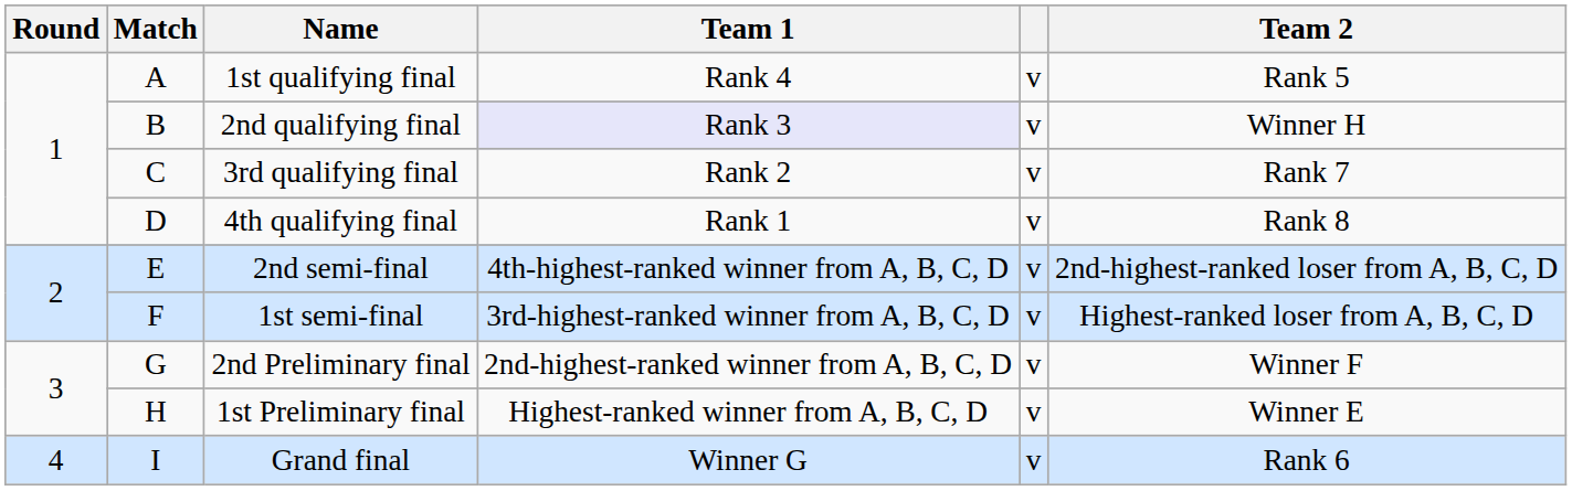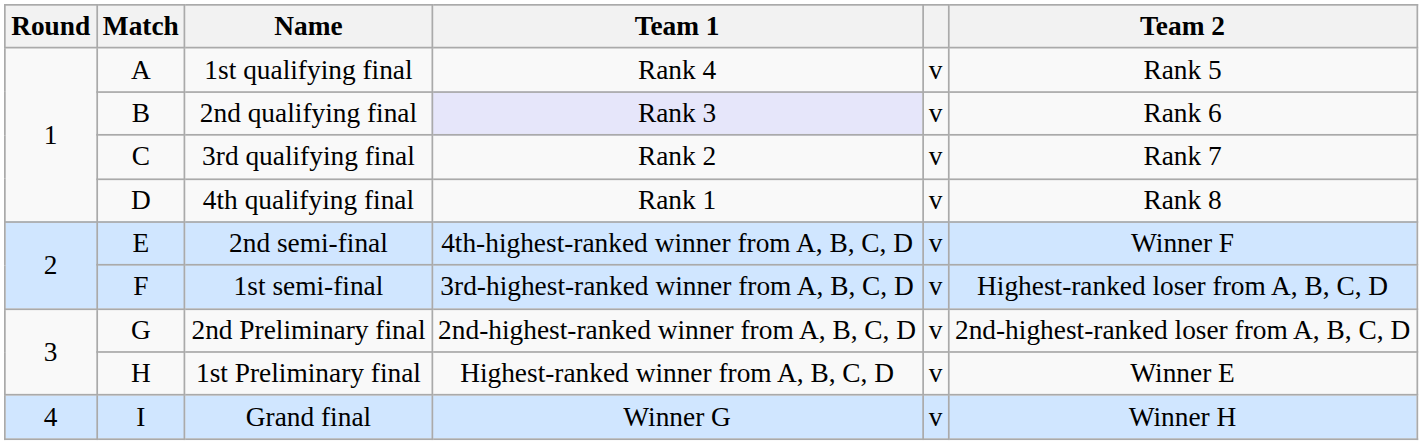2nd qualifying final | Team 2: Winner H -> Rank 6
2nd semi-final | Team 2: 2nd-highest-ranked loser from A, B, C, D -> Winner F
2nd Preliminary final | Team 2: Winner F -> 2nd-highest-ranked loser from A, B, C, D
Grand final | Team 2: Rank 6 -> Winner H
